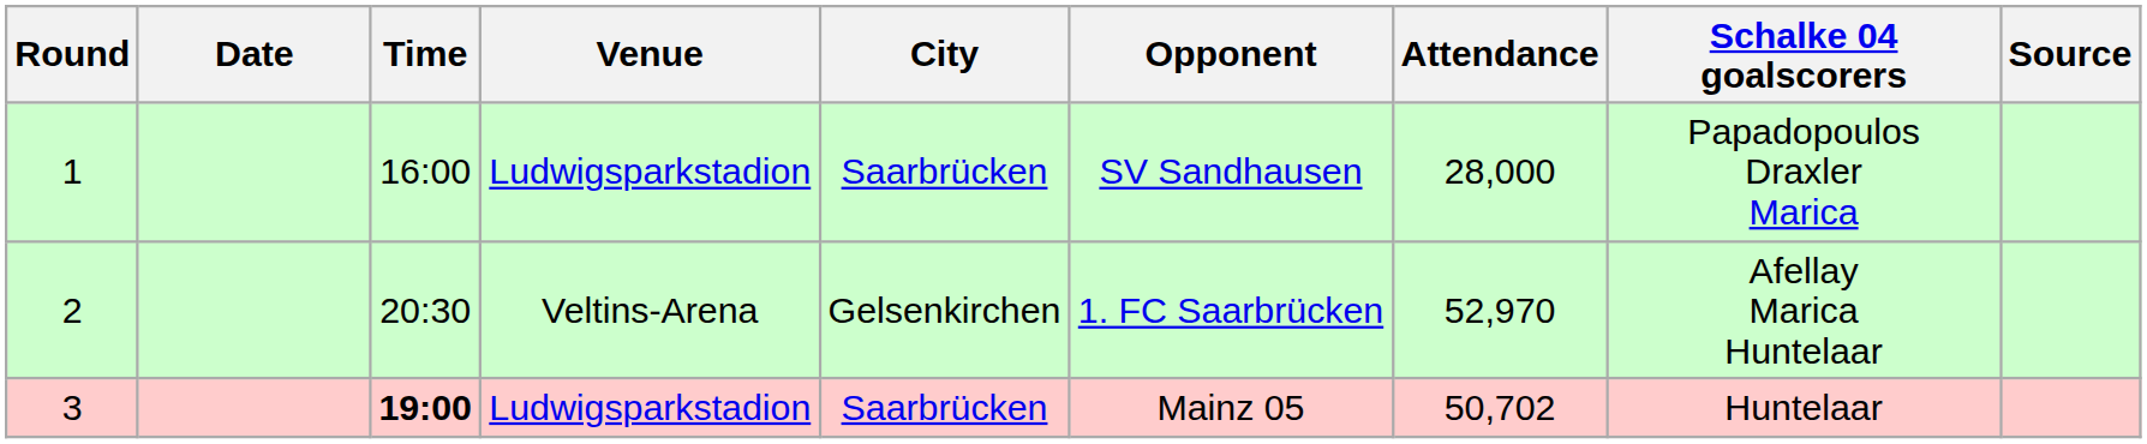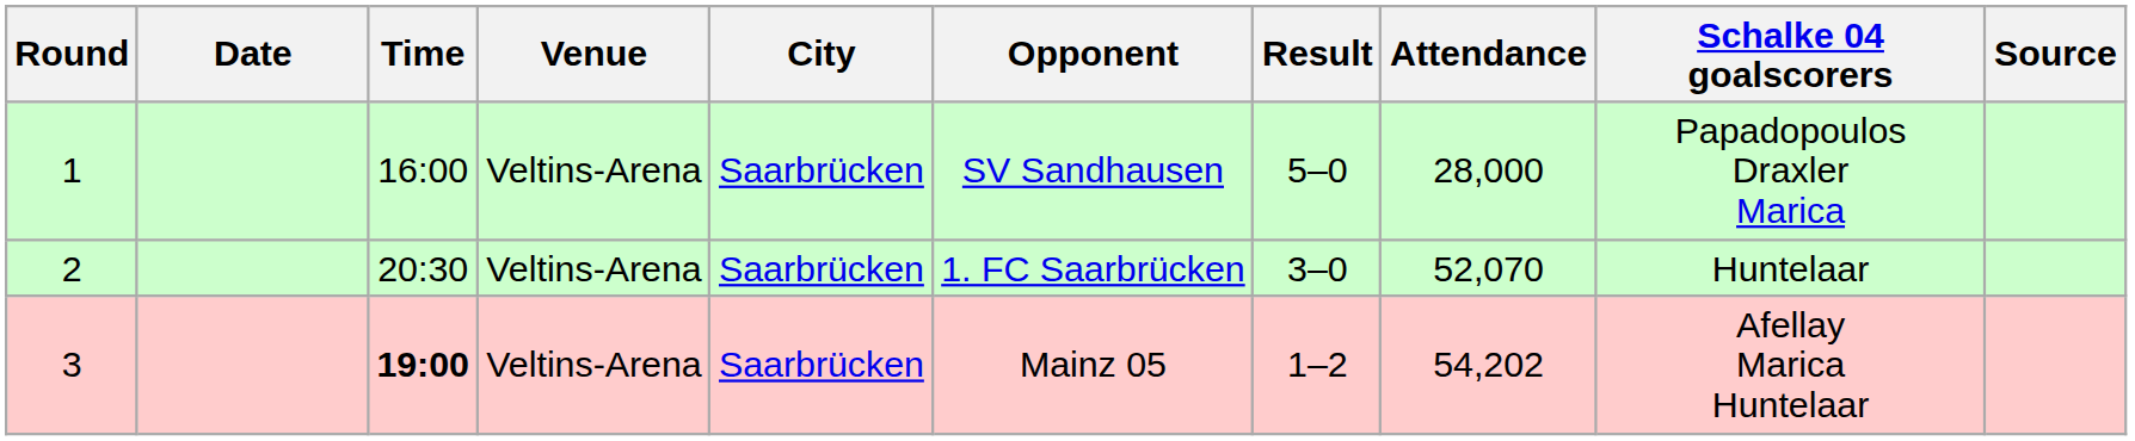+ column: Result | 5–0 | 3–0 | 1–2
1 | Venue: Ludwigsparkstadion -> Veltins-Arena
2 | City: Gelsenkirchen -> Saarbrücken
2 | Attendance: 52,970 -> 52,070
2 | Schalke 04 goalscorers: Afellay Marica Huntelaar -> Huntelaar
3 | Venue: Ludwigsparkstadion -> Veltins-Arena
3 | Attendance: 50,702 -> 54,202
3 | Schalke 04 goalscorers: Huntelaar -> Afellay Marica Huntelaar
